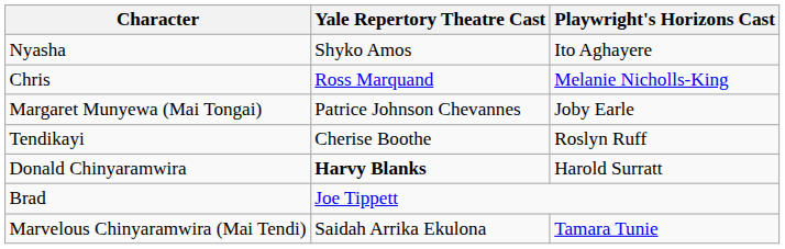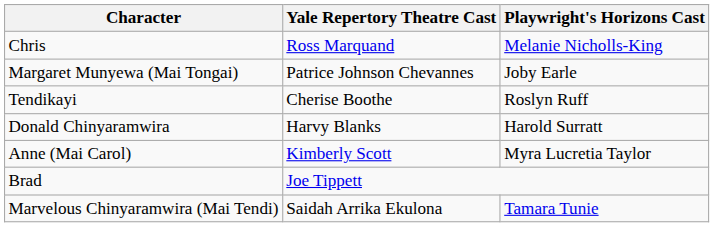- row: Nyasha | Shyko Amos | Ito Aghayere
Donald Chinyaramwira | Yale Repertory Theatre Cast: bold -> normal
+ row: Anne (Mai Carol) | Kimberly Scott | Myra Lucretia Taylor
